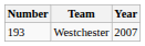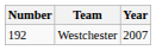Westchester | Number: 193 -> 192
